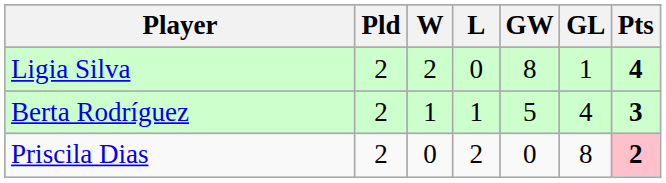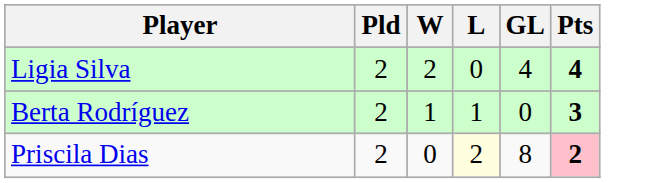- column: GW | 8 | 5 | 0
Ligia Silva | GL: 1 -> 4
Berta Rodríguez | GL: 4 -> 0
Priscila Dias | L: no background -> lightyellow background
